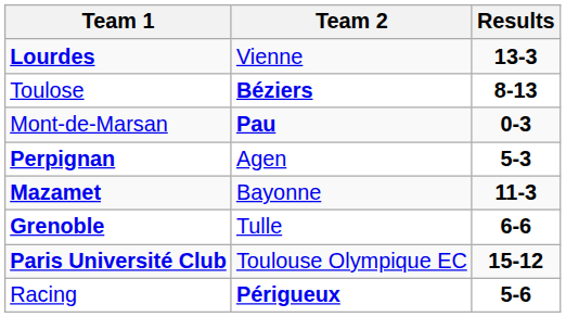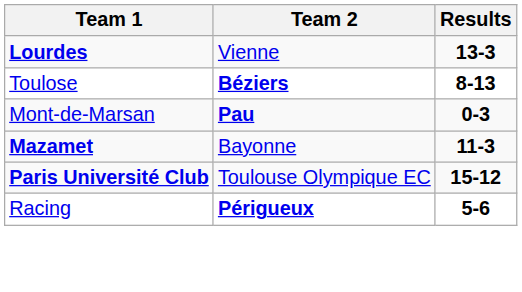- row: Perpignan | Agen | 5-3
- row: Grenoble | Tulle | 6-6
